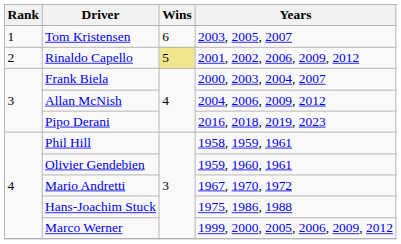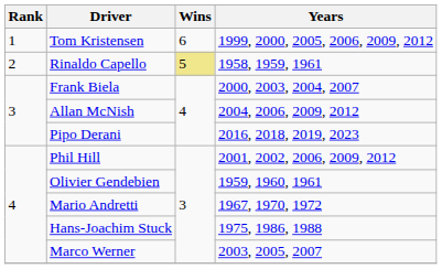Tom Kristensen | Years: 2003, 2005, 2007 -> 1999, 2000, 2005, 2006, 2009, 2012
Rinaldo Capello | Years: 2001, 2002, 2006, 2009, 2012 -> 1958, 1959, 1961
Phil Hill | Years: 1958, 1959, 1961 -> 2001, 2002, 2006, 2009, 2012
Marco Werner | Years: 1999, 2000, 2005, 2006, 2009, 2012 -> 2003, 2005, 2007
